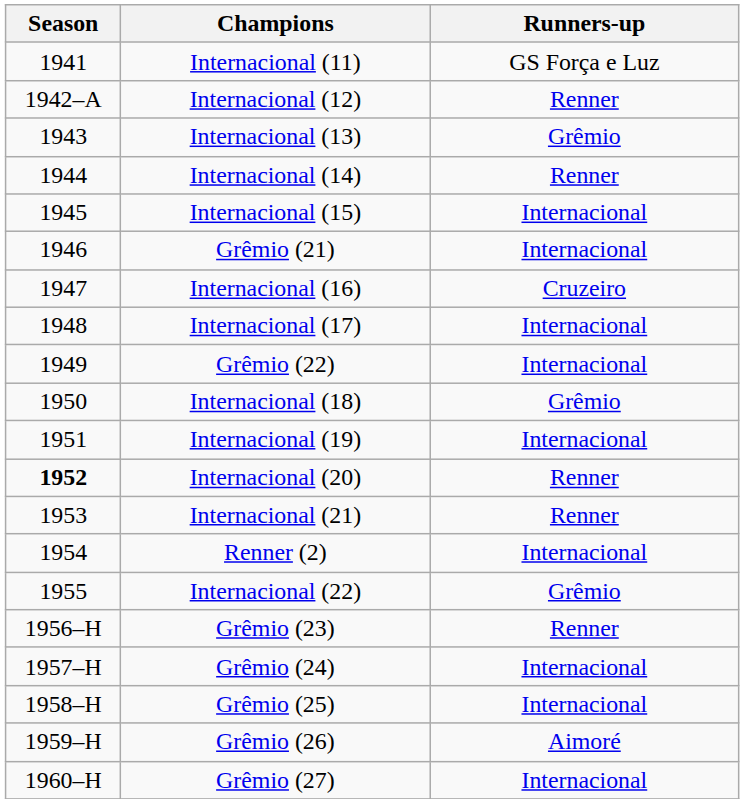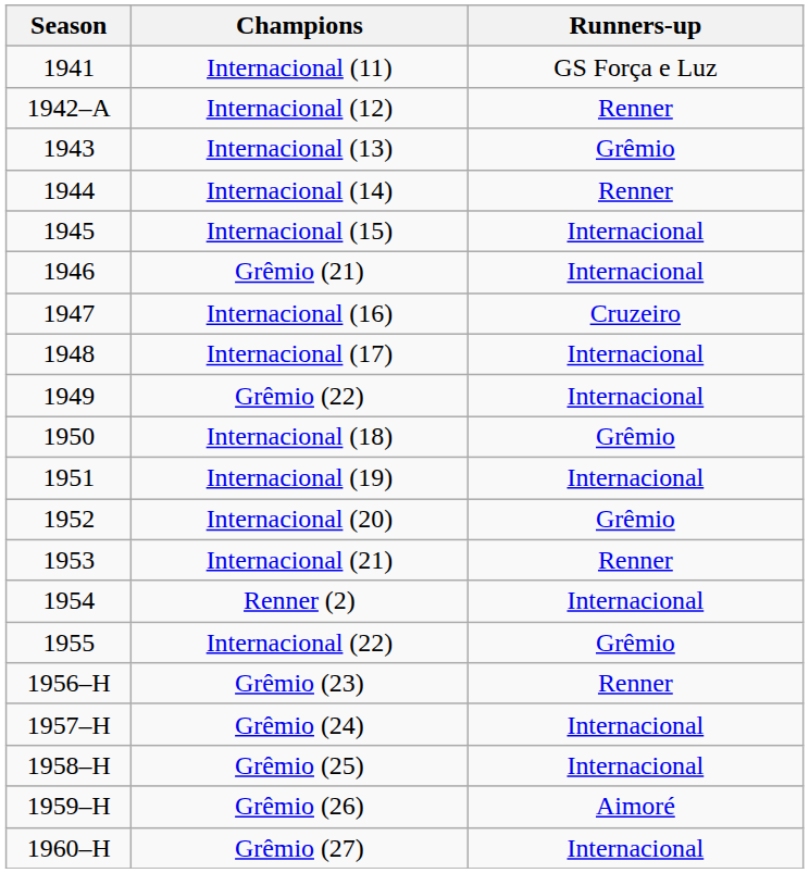Internacional (20) | Season: bold -> normal
Internacional (20) | Runners-up: Renner -> Grêmio
